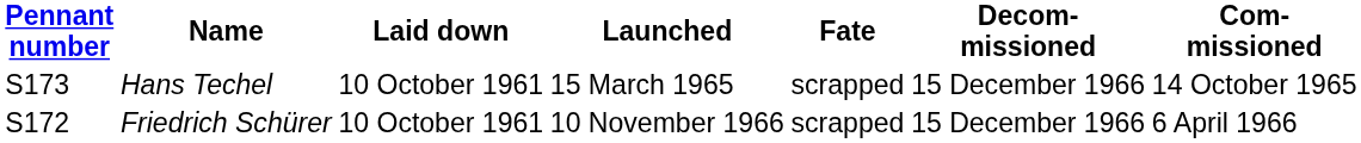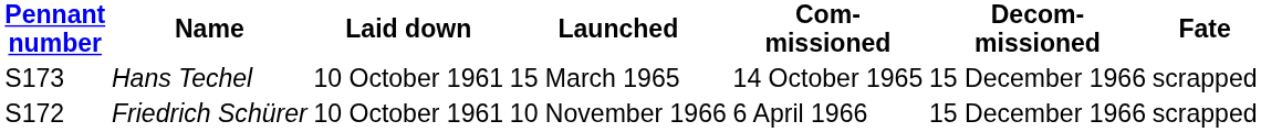columns swapped: Com- missioned <-> Fate
